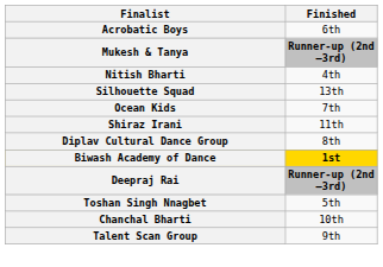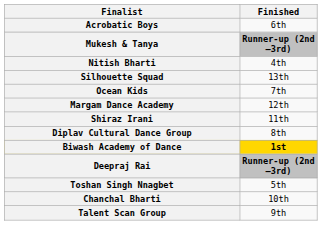+ row: Margam Dance Academy | 12th
